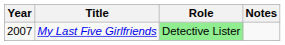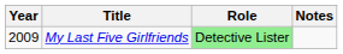My Last Five Girlfriends | Year: 2007 -> 2009
